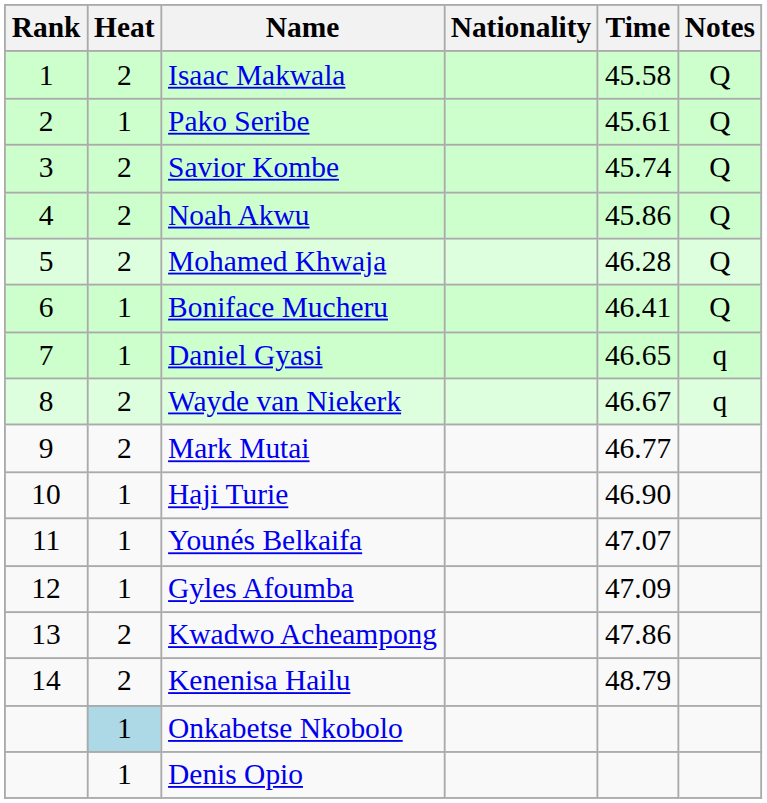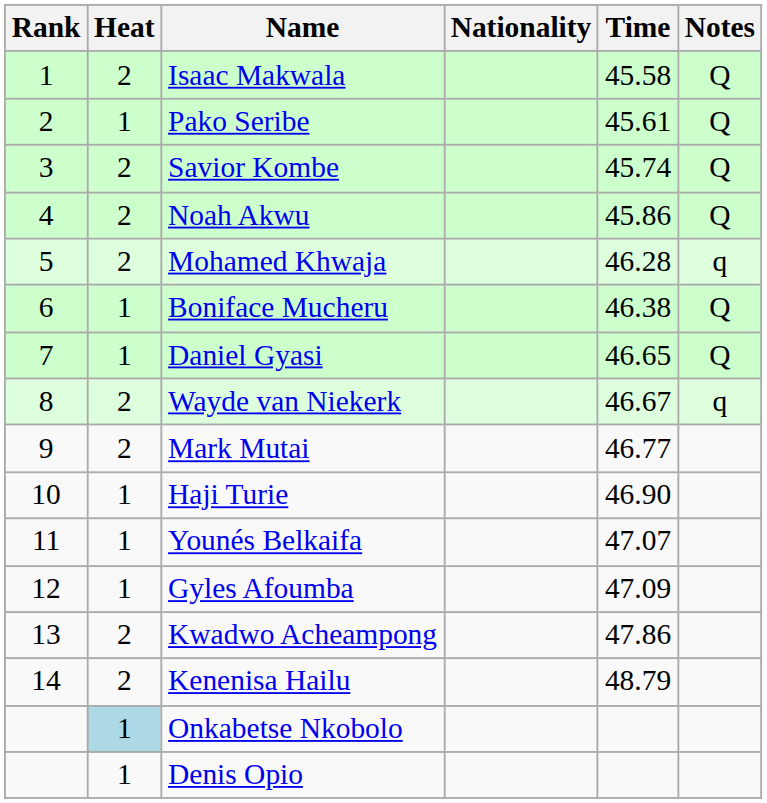Mohamed Khwaja | Notes: Q -> q
Boniface Mucheru | Time: 46.41 -> 46.38
Daniel Gyasi | Notes: q -> Q
